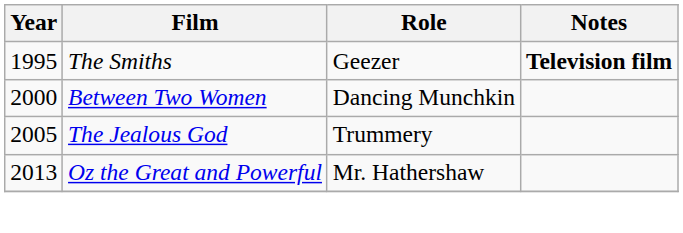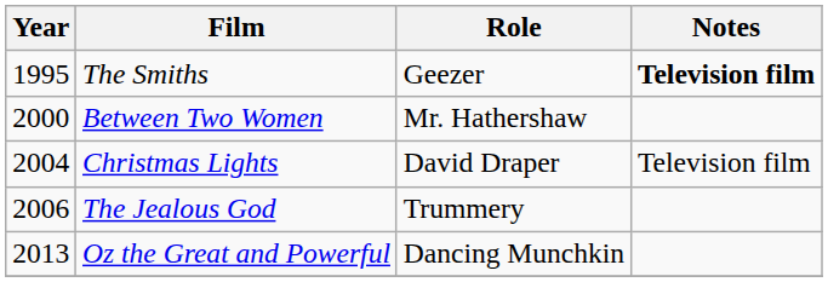Between Two Women | Role: Dancing Munchkin -> Mr. Hathershaw
+ row: 2004 | Christmas Lights | David Draper | Television film
The Jealous God | Year: 2005 -> 2006
Oz the Great and Powerful | Role: Mr. Hathershaw -> Dancing Munchkin
